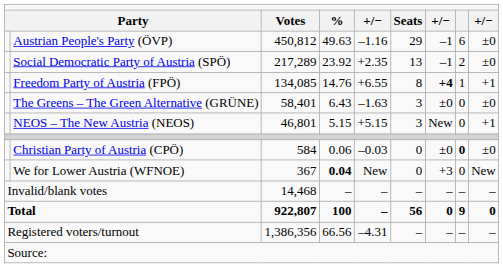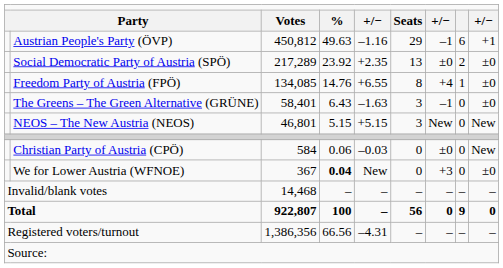Austrian People's Party (ÖVP) | column 9: ±0 -> +1
Social Democratic Party of Austria (SPÖ) | column 7: –1 -> ±0
Freedom Party of Austria (FPÖ) | column 7: bold -> normal
Freedom Party of Austria (FPÖ) | column 9: +1 -> ±0
The Greens – The Green Alternative (GRÜNE) | column 7: ±0 -> –1
NEOS – The New Austria (NEOS) | column 9: +1 -> New
Christian Party of Austria (CPÖ) | column 8: bold -> normal
Christian Party of Austria (CPÖ) | column 9: ±0 -> New
We for Lower Austria (WFNOE) | column 9: New -> ±0
